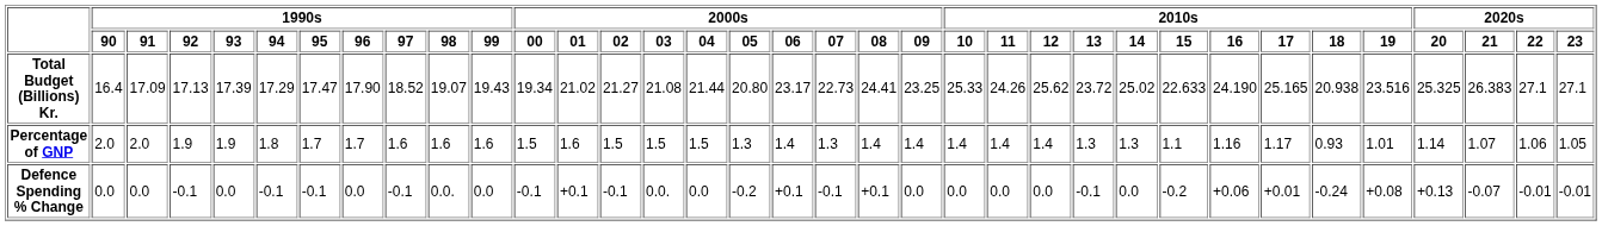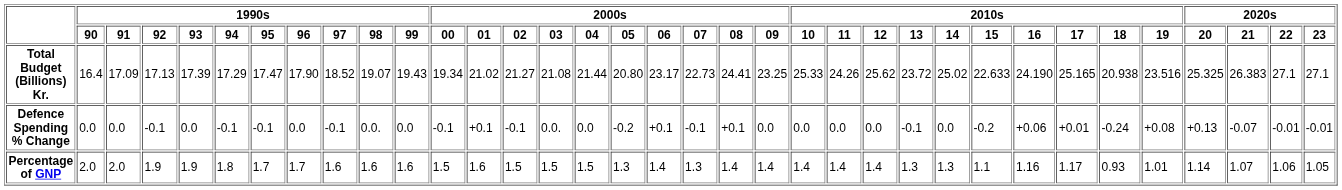rows swapped: Percentage of GNP <-> Defence Spending % Change
